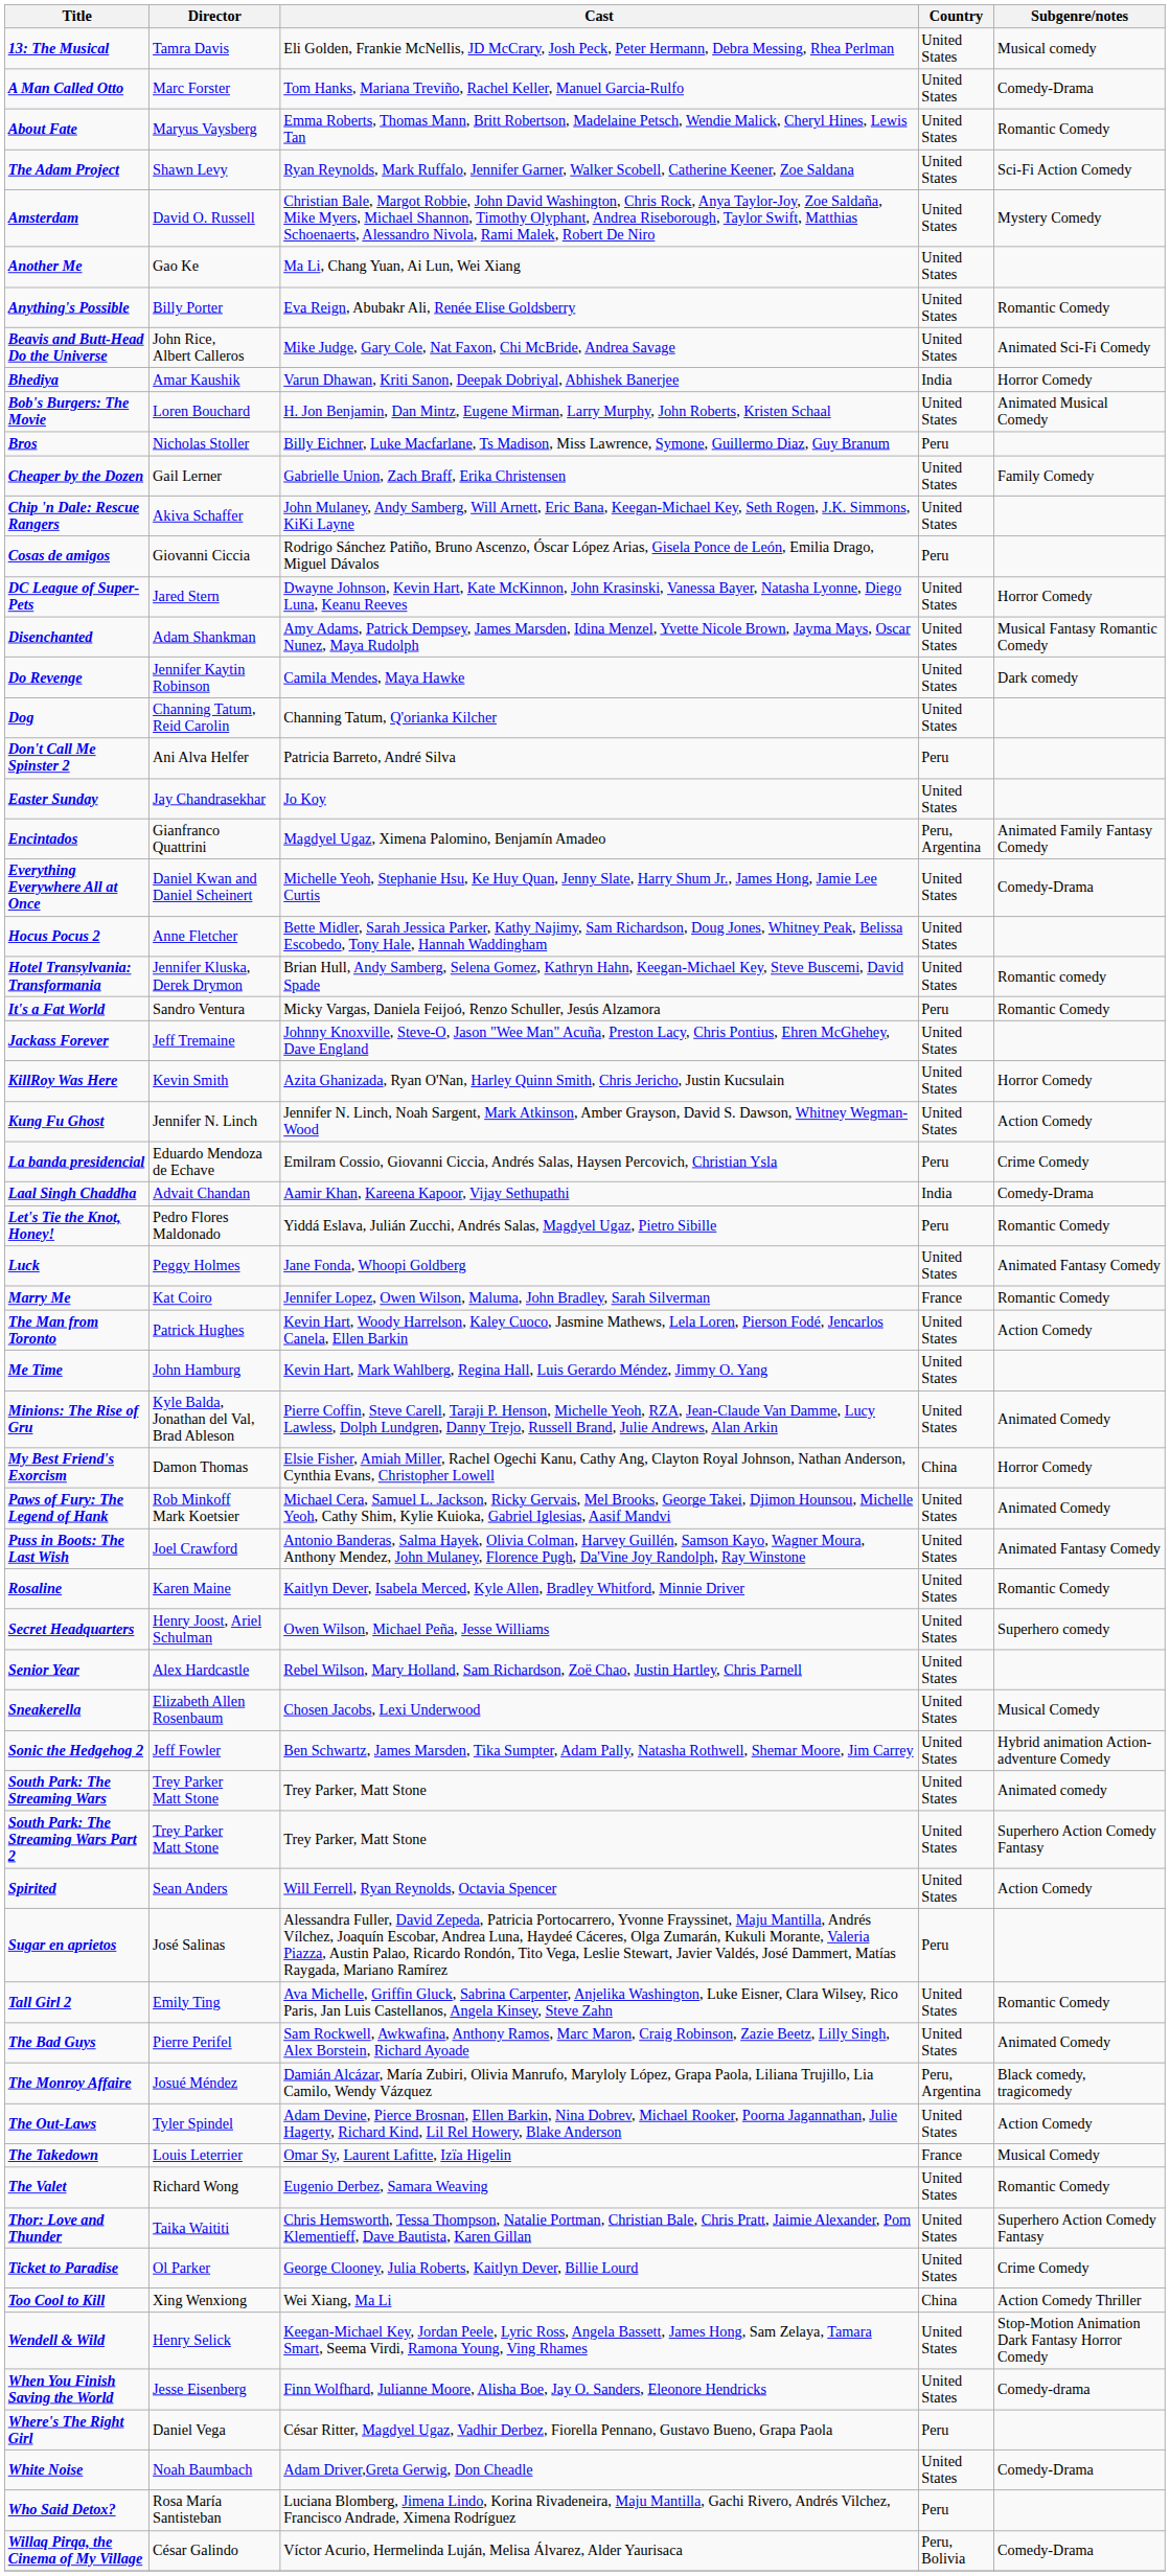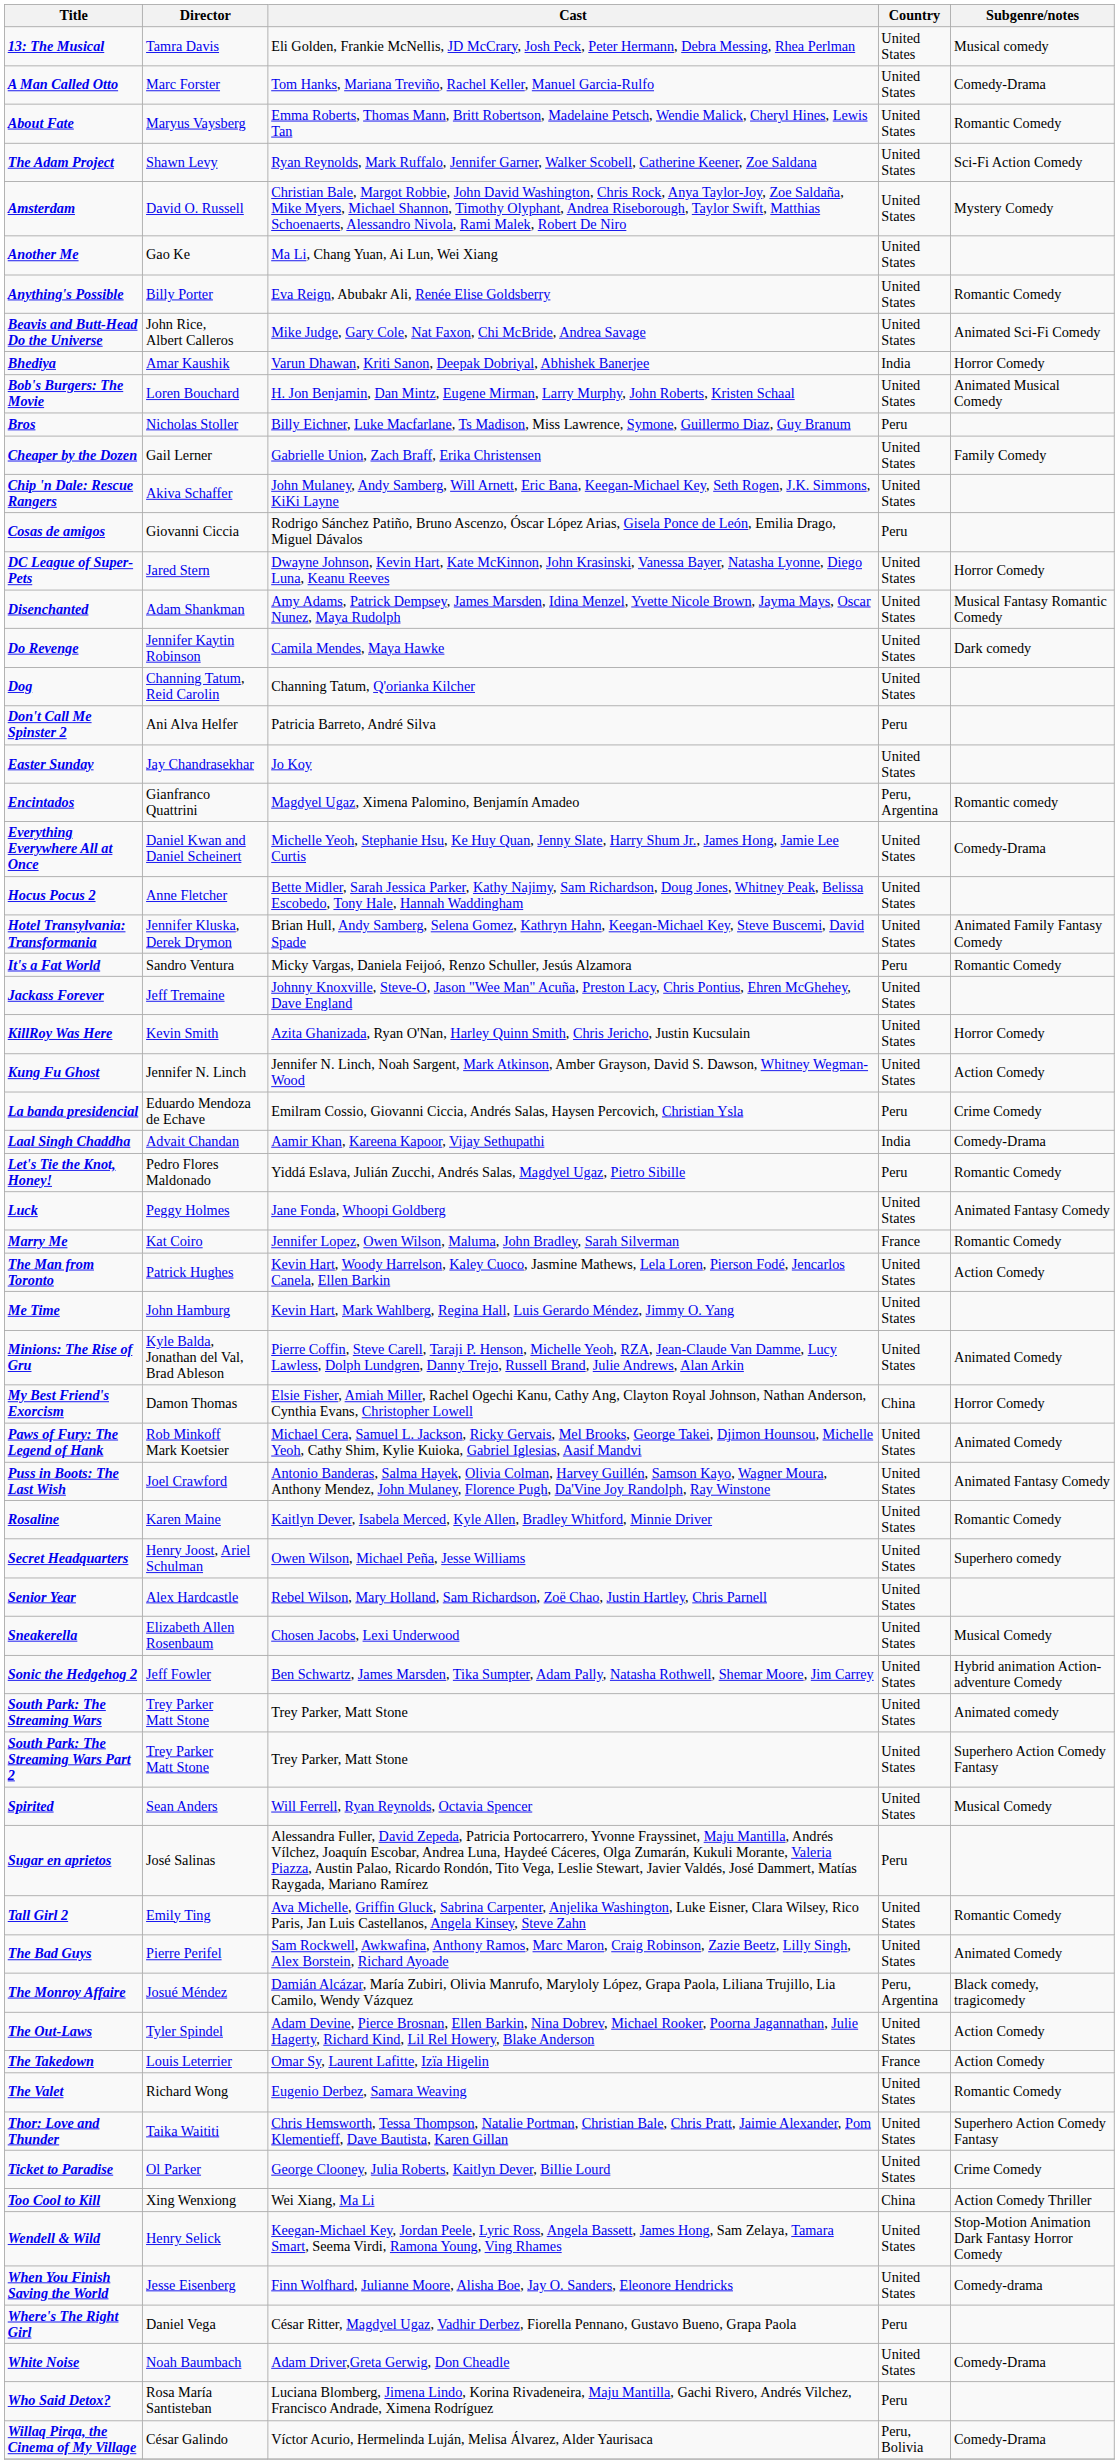Encintados | Subgenre/notes: Animated Family Fantasy Comedy -> Romantic comedy
Hotel Transylvania: Transformania | Subgenre/notes: Romantic comedy -> Animated Family Fantasy Comedy
Spirited | Subgenre/notes: Action Comedy -> Musical Comedy
The Takedown | Subgenre/notes: Musical Comedy -> Action Comedy
